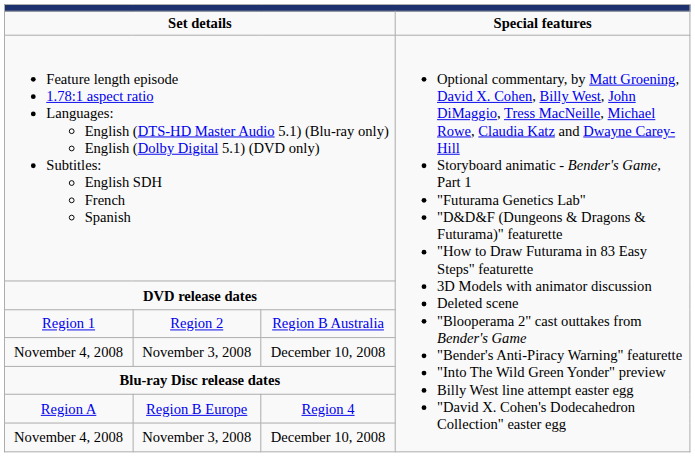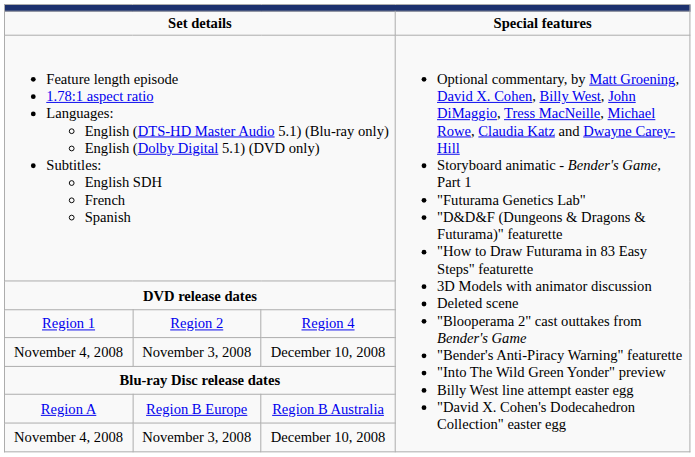Region 1 | column 3: Region B Australia -> Region 4
Region A | column 3: Region 4 -> Region B Australia
